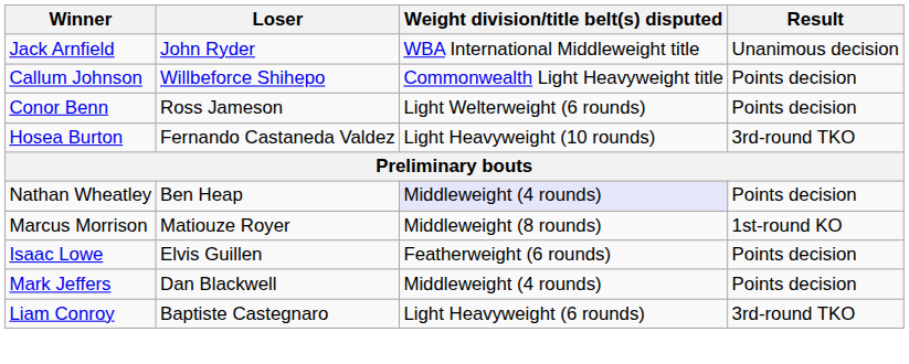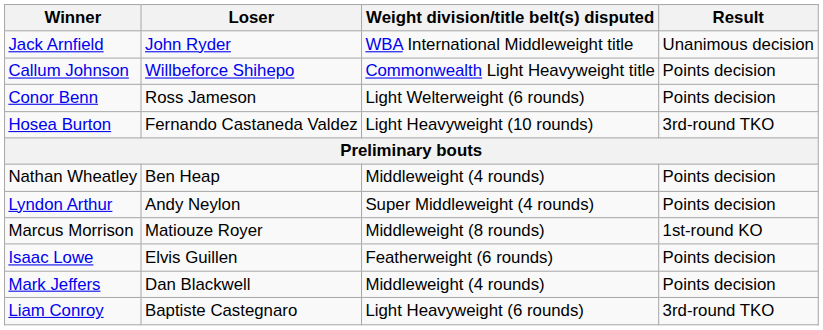Nathan Wheatley | Weight division/title belt(s) disputed: lavender background -> no background
+ row: Lyndon Arthur | Andy Neylon | Super Middleweight (4 rounds) | Points decision
